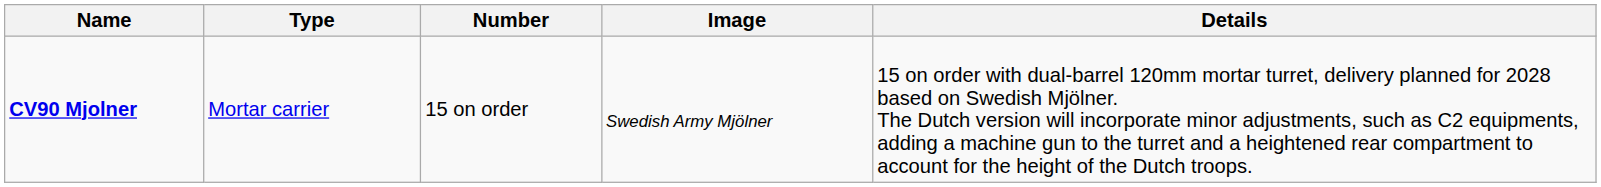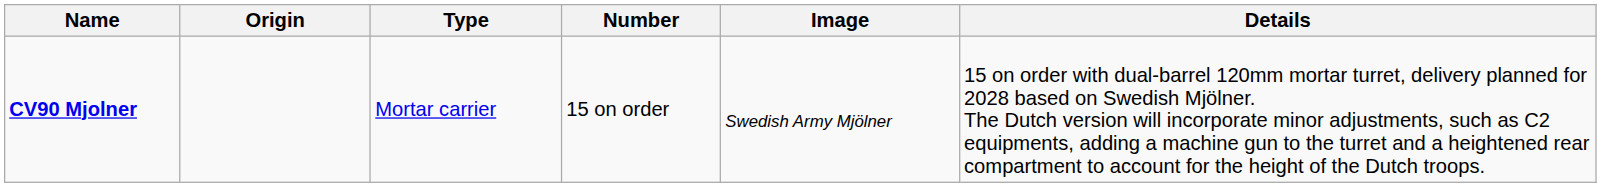+ column: Origin
